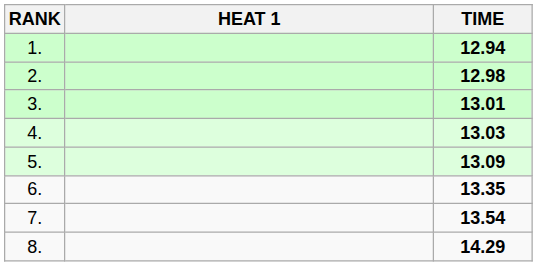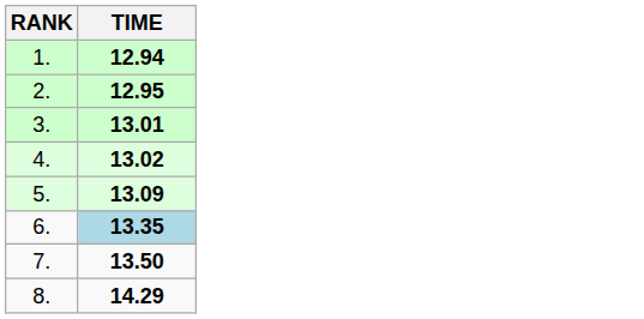- column: HEAT 1
2. | TIME: 12.98 -> 12.95
4. | TIME: 13.03 -> 13.02
6. | TIME: no background -> lightblue background
7. | TIME: 13.54 -> 13.50
